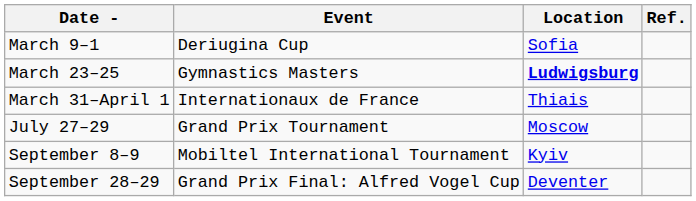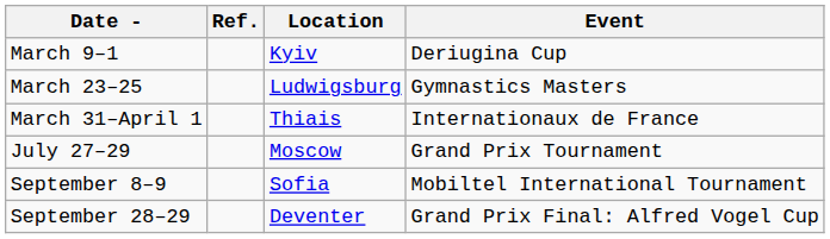columns swapped: Event <-> Ref.
March 9–1 | Location: Sofia -> Kyiv
March 23–25 | Location: bold -> normal
September 8–9 | Location: Kyiv -> Sofia
